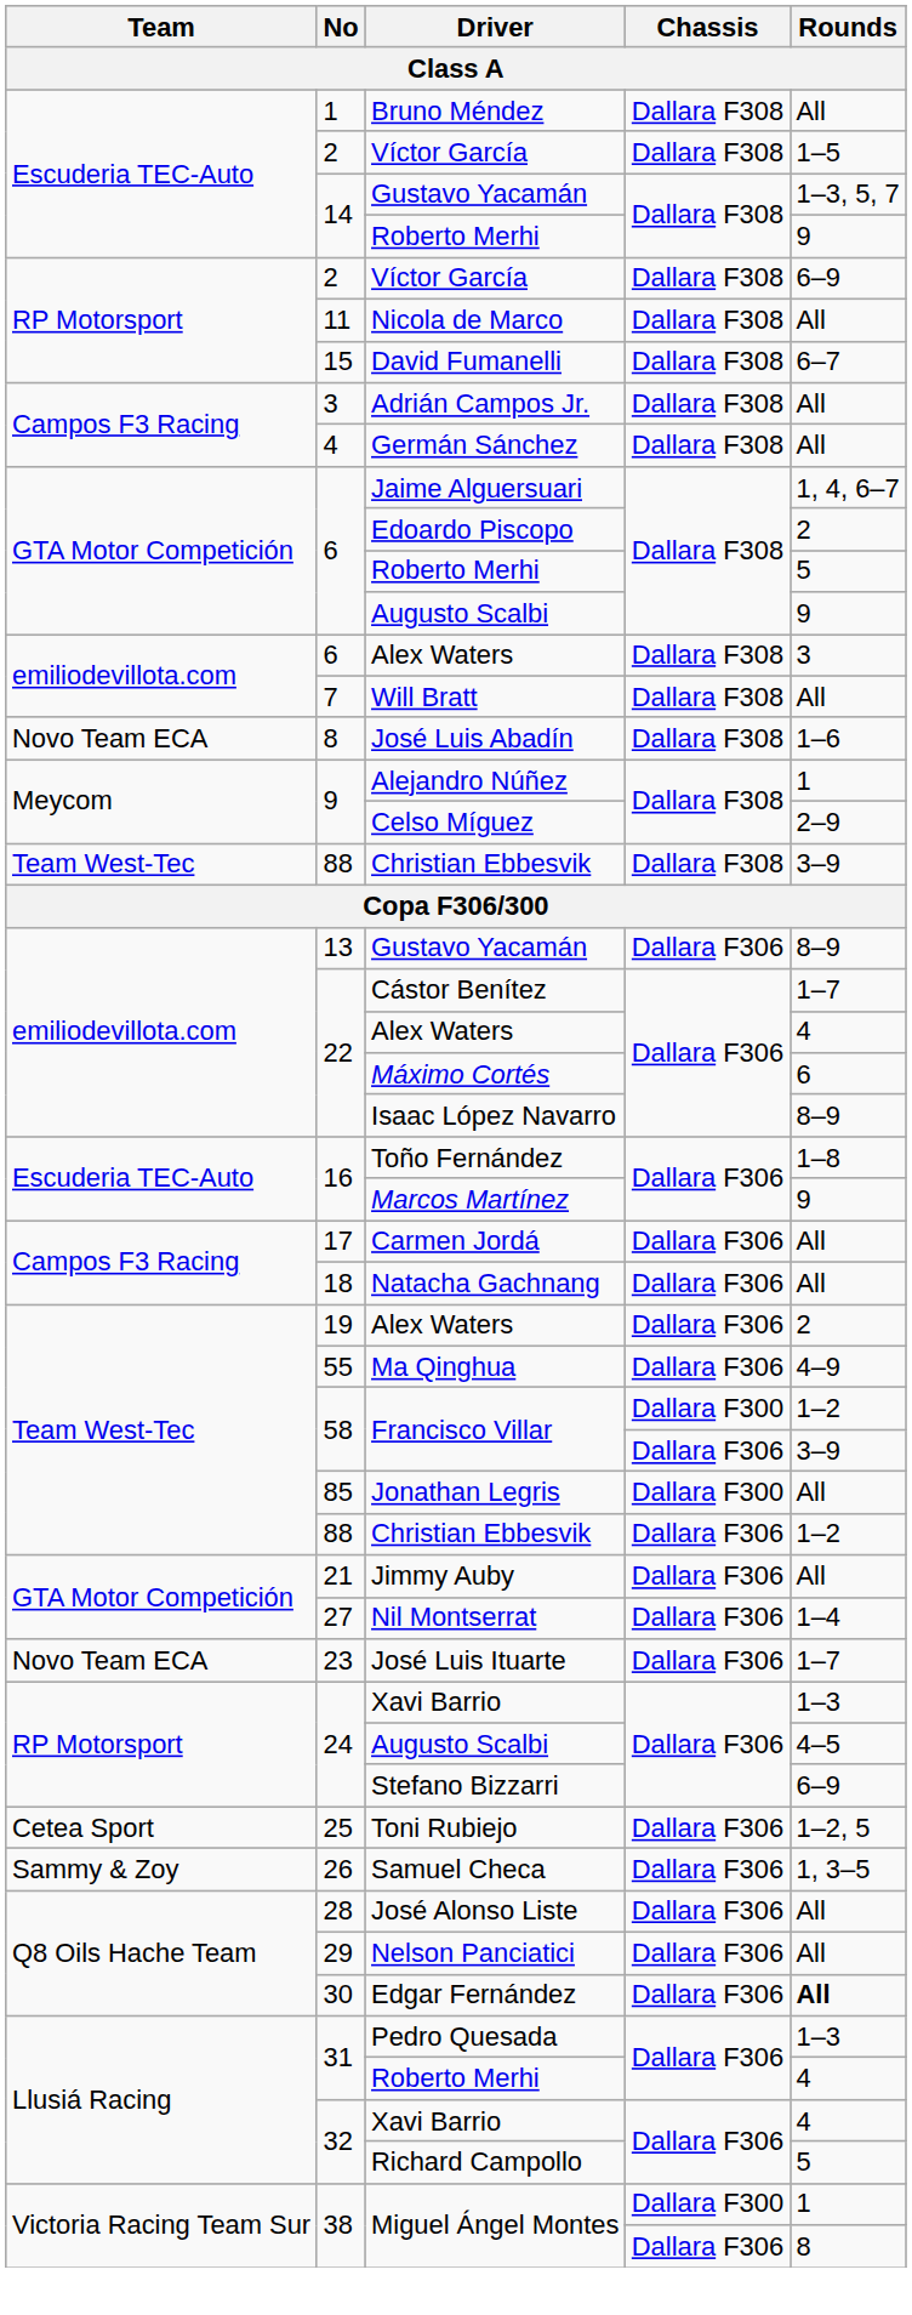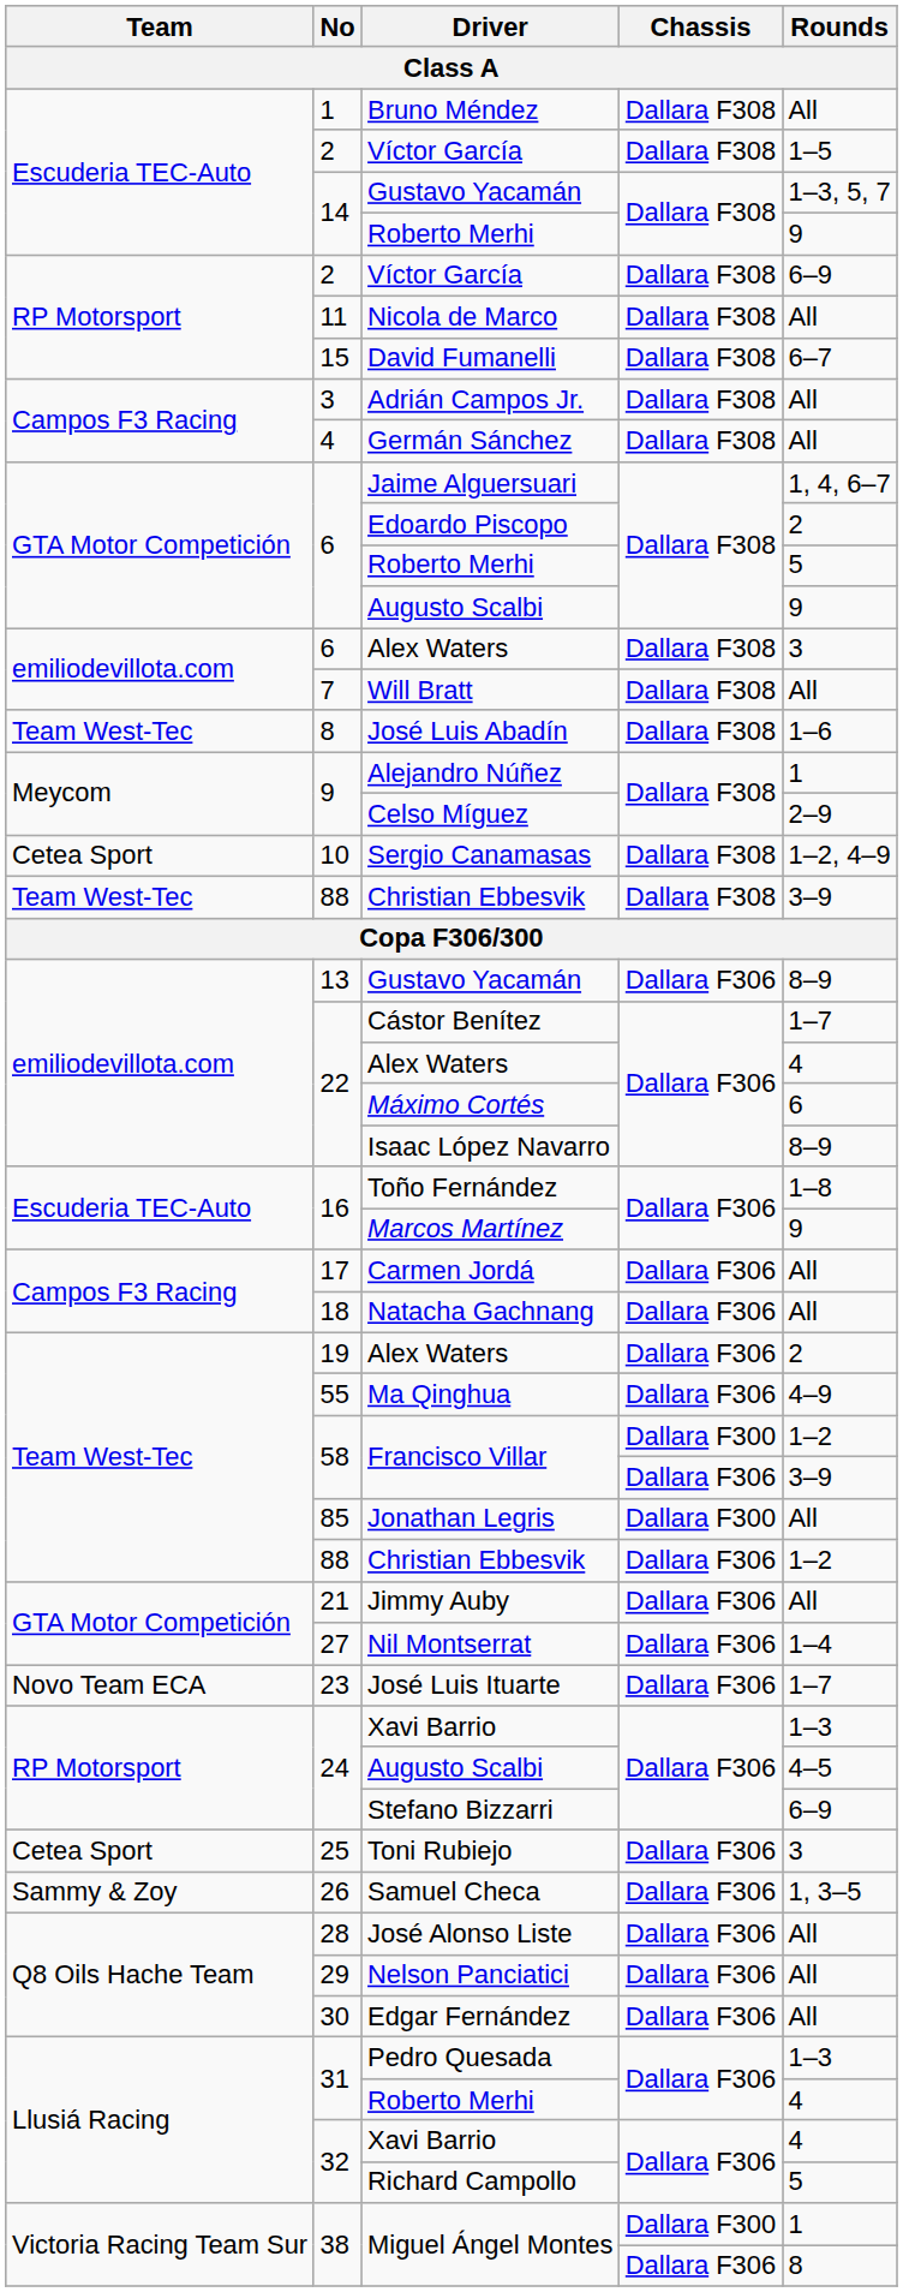José Luis Abadín | Team: Novo Team ECA -> Team West-Tec
+ row: Cetea Sport | 10 | Sergio Canamasas | Dallara F308 | 1–2, 4–9
Toni Rubiejo | Rounds: 1–2, 5 -> 3
Edgar Fernández | Rounds: bold -> normal
